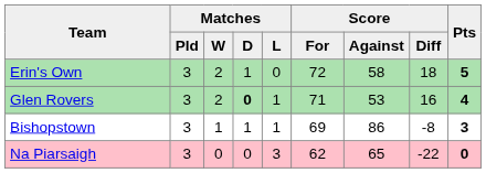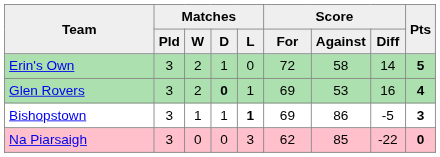Erin's Own | Score / Diff: 18 -> 14
Glen Rovers | Score / For: 71 -> 69
Bishopstown | Matches / L: normal -> bold
Bishopstown | Score / Diff: -8 -> -5
Na Piarsaigh | Score / Against: 65 -> 85
